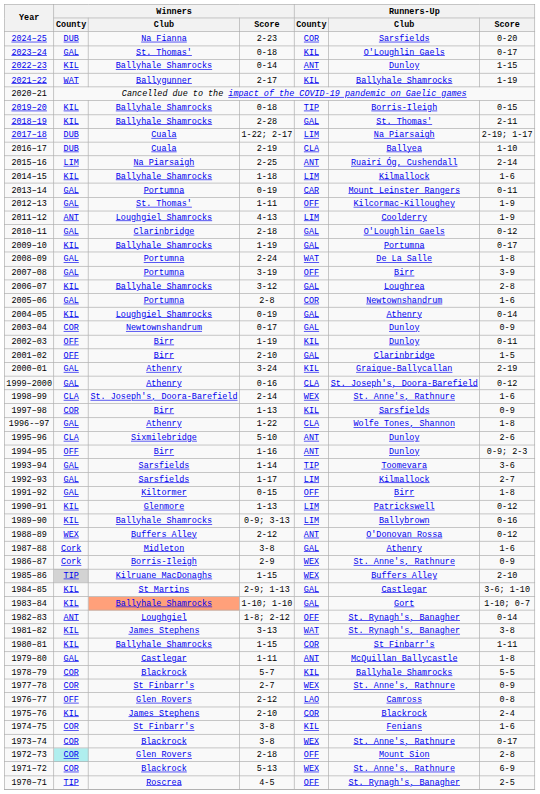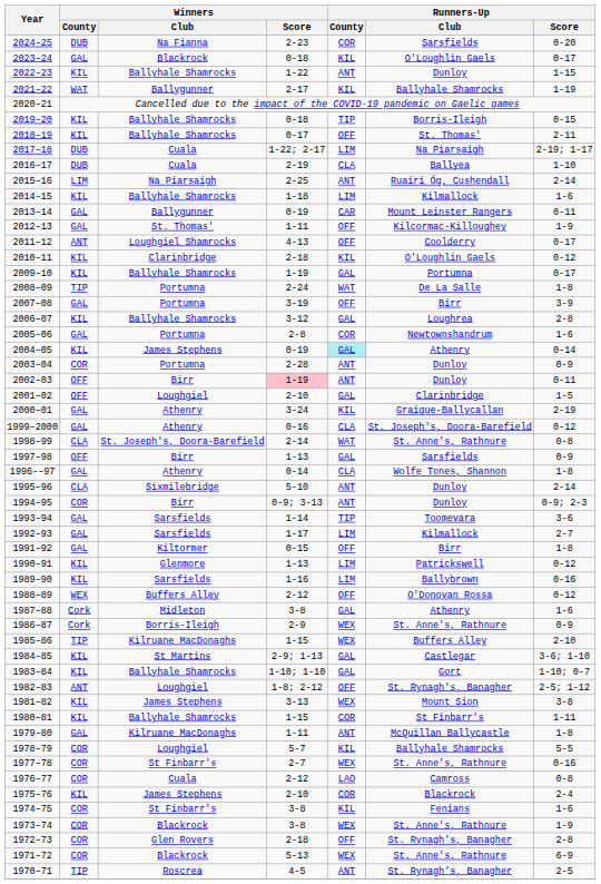2023–24 | Winners / Club: St. Thomas' -> Blackrock
2022–23 | Winners / Score: 0-14 -> 1-22
2018–19 | Winners / Score: 2-28 -> 0-17
2018–19 | Runners-Up / County: GAL -> OFF
2013–14 | Winners / Club: Portumna -> Ballygunner
2011–12 | Runners-Up / County: LIM -> OFF
2011–12 | Runners-Up / Score: 1-9 -> 0-17
2010–11 | Winners / County: GAL -> KIL
2010–11 | Runners-Up / County: GAL -> KIL
2008–09 | Winners / County: GAL -> TIP
2004–05 | Winners / Club: Loughgiel Shamrocks -> James Stephens
2004–05 | Runners-Up / County: no background -> paleturquoise background
2003–04 | Winners / Club: Newtownshandrum -> Portumna
2003–04 | Winners / Score: 0-17 -> 2-28
2003–04 | Runners-Up / County: GAL -> ANT
2002–03 | Winners / Score: no background -> pink background
2002–03 | Runners-Up / County: KIL -> ANT
2001–02 | Winners / Club: Birr -> Loughgiel
1998–99 | Runners-Up / County: WEX -> WAT
1998–99 | Runners-Up / Score: 1-6 -> 0-8
1997–98 | Winners / County: COR -> OFF
1997–98 | Runners-Up / County: KIL -> GAL
1996-–97 | Winners / Score: 1-22 -> 0-14
1995–96 | Runners-Up / Score: 2-6 -> 2-14
1994–95 | Winners / County: OFF -> COR
1994–95 | Winners / Score: 1-16 -> 0-9; 3-13
1989–90 | Winners / Club: Ballyhale Shamrocks -> Sarsfields
1989–90 | Winners / Score: 0-9; 3-13 -> 1-16
1988–89 | Runners-Up / County: ANT -> OFF
1985–86 | Winners / County: lightgrey background -> no background
1983–84 | Winners / Club: lightsalmon background -> no background
1982–83 | Runners-Up / Score: 0-14 -> 2-5; 1-12
1981–82 | Runners-Up / County: WAT -> WEX
1981–82 | Runners-Up / Club: St. Rynagh's, Banagher -> Mount Sion
1979–80 | Winners / Club: Castlegar -> Kilruane MacDonaghs
1978–79 | Winners / Club: Blackrock -> Loughgiel
1977–78 | Runners-Up / Score: 0-9 -> 0-16
1976–77 | Winners / County: OFF -> COR
1976–77 | Winners / Club: Glen Rovers -> Cuala
1973–74 | Runners-Up / Score: 0-17 -> 1-9
1972–73 | Winners / County: paleturquoise background -> no background
1972–73 | Runners-Up / Club: Mount Sion -> St. Rynagh's, Banagher
1970–71 | Runners-Up / County: OFF -> ANT
